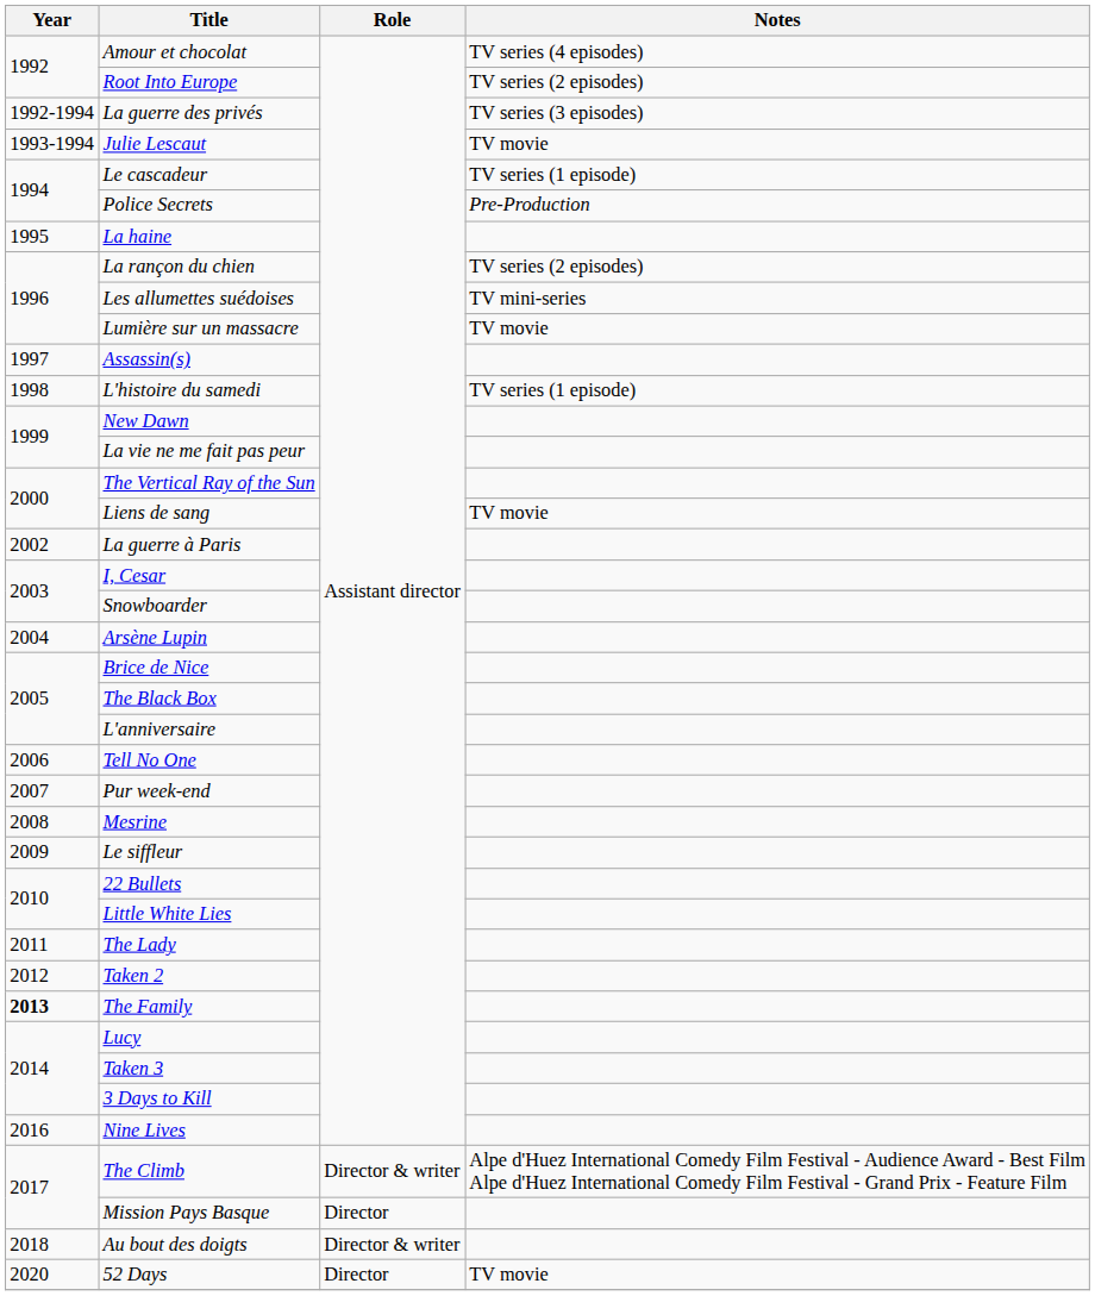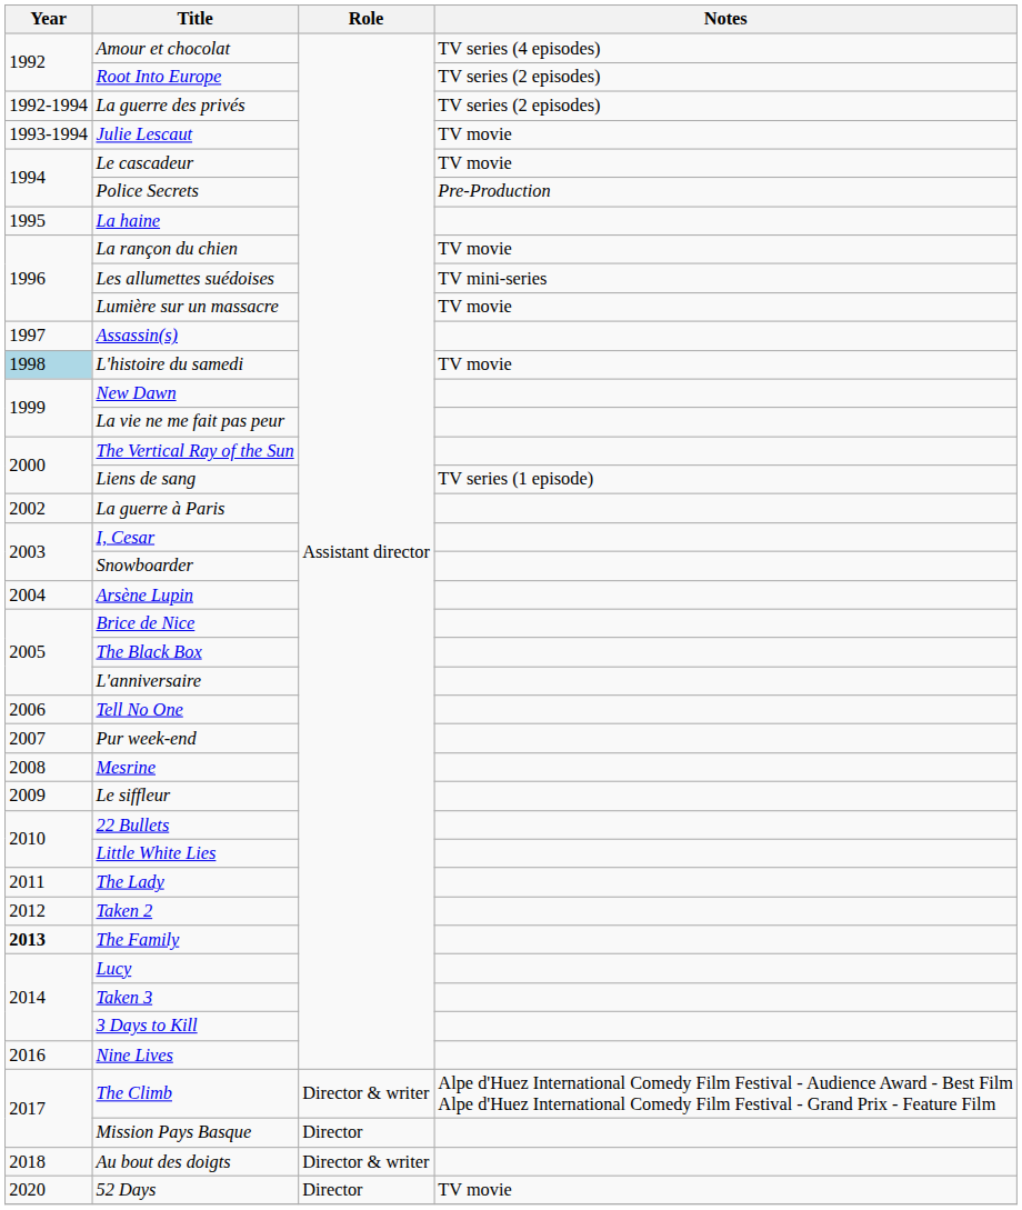La guerre des privés | Notes: TV series (3 episodes) -> TV series (2 episodes)
Le cascadeur | Notes: TV series (1 episode) -> TV movie
La rançon du chien | Notes: TV series (2 episodes) -> TV movie
L'histoire du samedi | Year: no background -> lightblue background
L'histoire du samedi | Notes: TV series (1 episode) -> TV movie
Liens de sang | Notes: TV movie -> TV series (1 episode)
